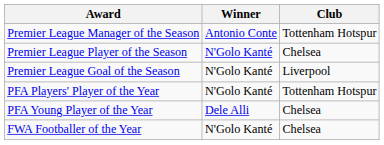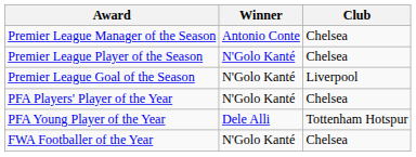Premier League Manager of the Season | Club: Tottenham Hotspur -> Chelsea
PFA Players' Player of the Year | Club: Tottenham Hotspur -> Chelsea
PFA Young Player of the Year | Club: Chelsea -> Tottenham Hotspur
